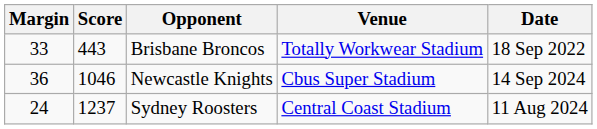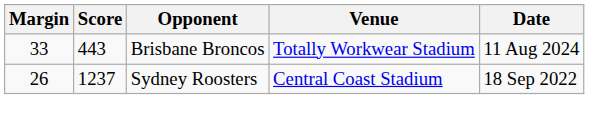Brisbane Broncos | Date: 18 Sep 2022 -> 11 Aug 2024
- row: 36 | 1046 | Newcastle Knights | Cbus Super Stadium | 14 Sep 2024
Sydney Roosters | Margin: 24 -> 26
Sydney Roosters | Date: 11 Aug 2024 -> 18 Sep 2022
